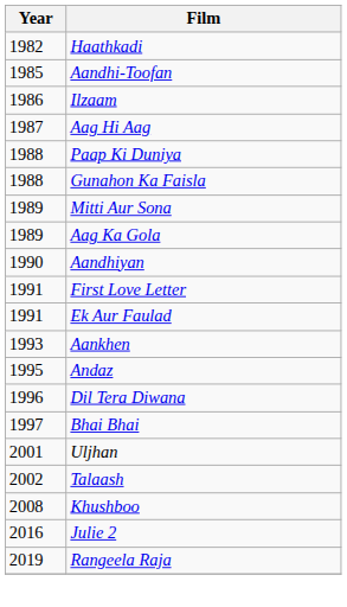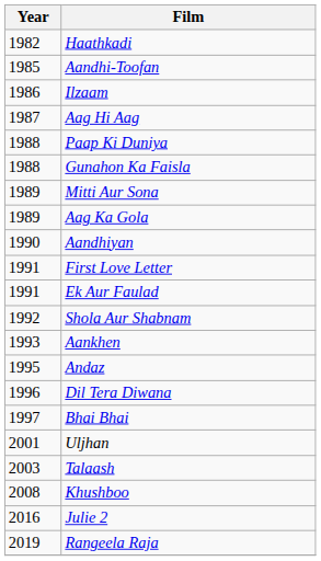+ row: 1992 | Shola Aur Shabnam
Talaash | Year: 2002 -> 2003
